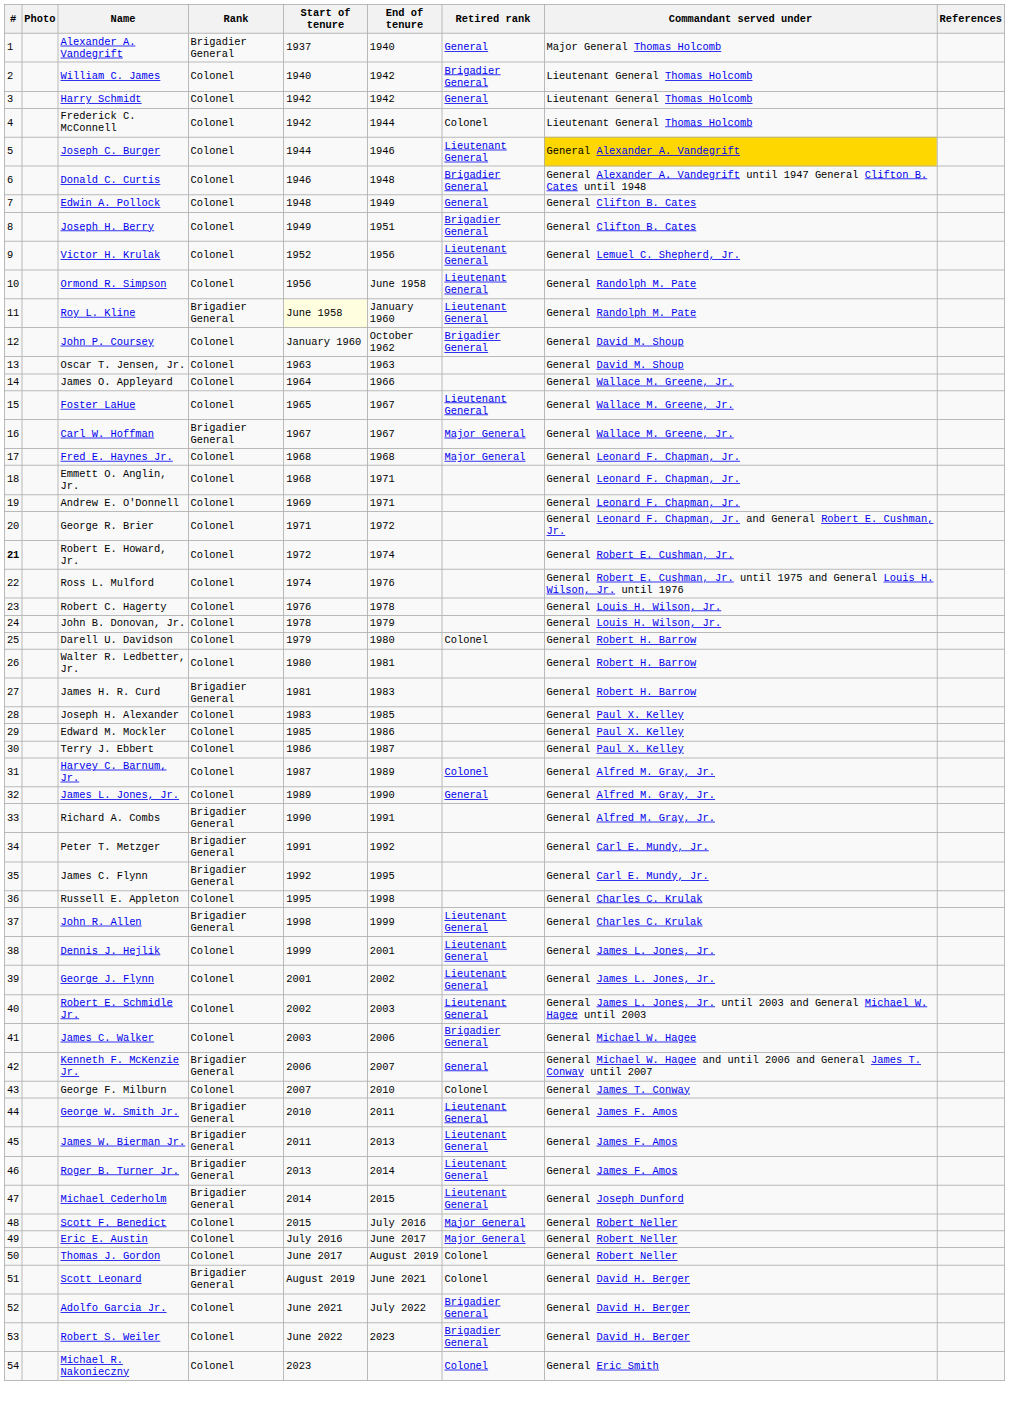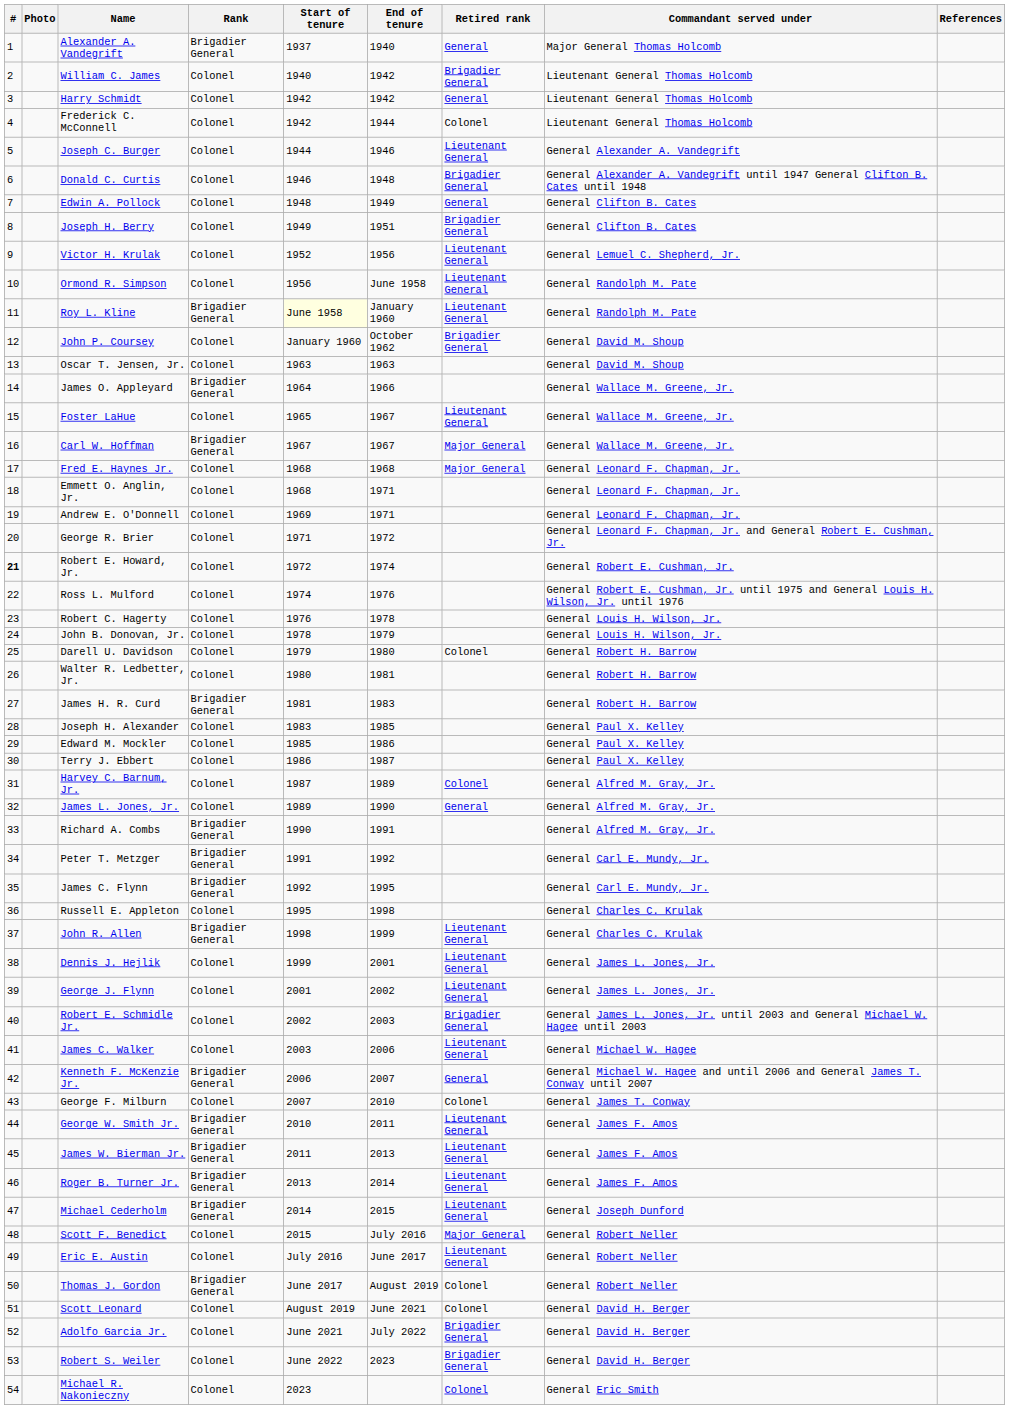Joseph C. Burger | Commandant served under: gold background -> no background
James O. Appleyard | Rank: Colonel -> Brigadier General
Robert E. Schmidle Jr. | Retired rank: Lieutenant General -> Brigadier General
James C. Walker | Retired rank: Brigadier General -> Lieutenant General
Eric E. Austin | Retired rank: Major General -> Lieutenant General
Thomas J. Gordon | Rank: Colonel -> Brigadier General
Scott Leonard | Rank: Brigadier General -> Colonel
